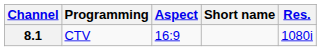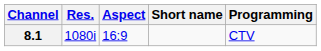columns swapped: Res. <-> Programming
